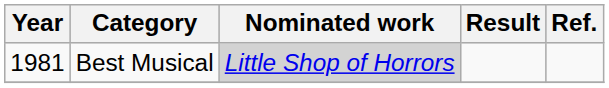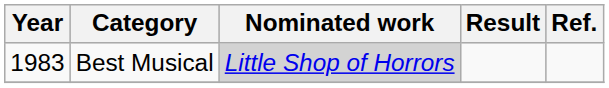Best Musical | Year: 1981 -> 1983
